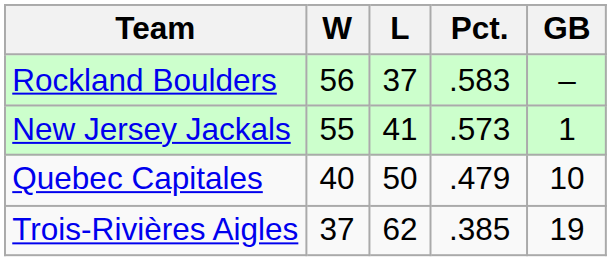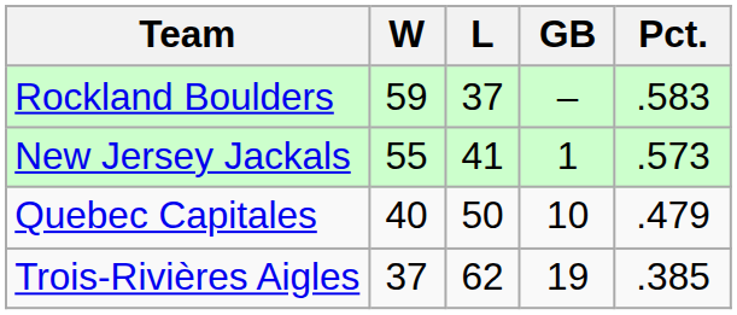columns swapped: Pct. <-> GB
Rockland Boulders | W: 56 -> 59
